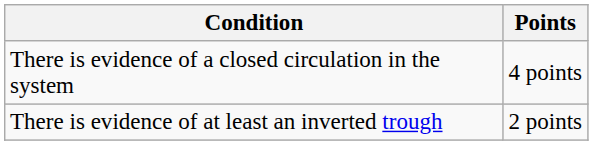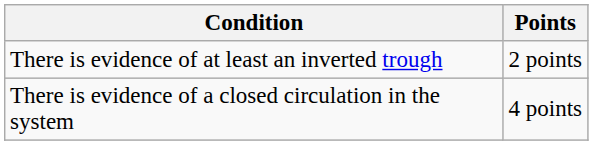rows swapped: There is evidence of at least an inverted trough <-> There is evidence of a closed circulation in the system
